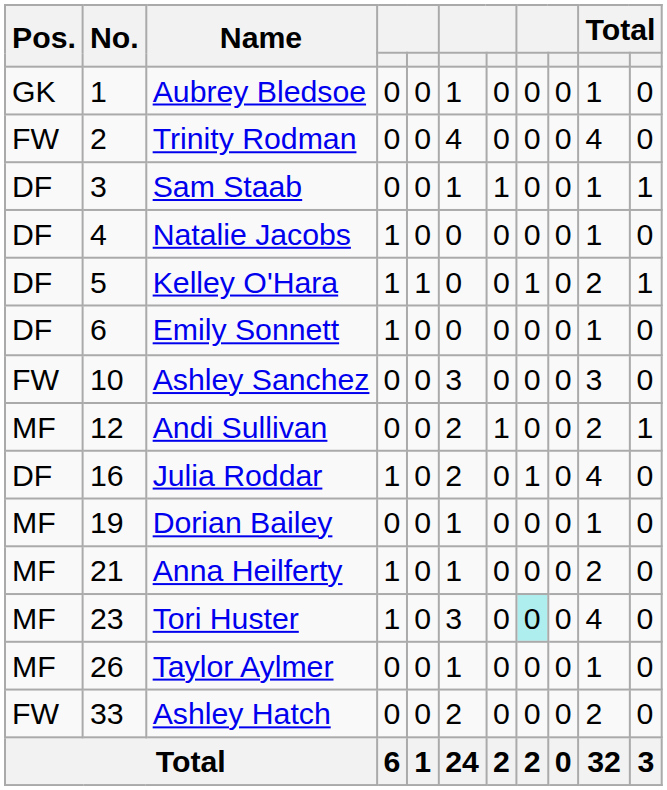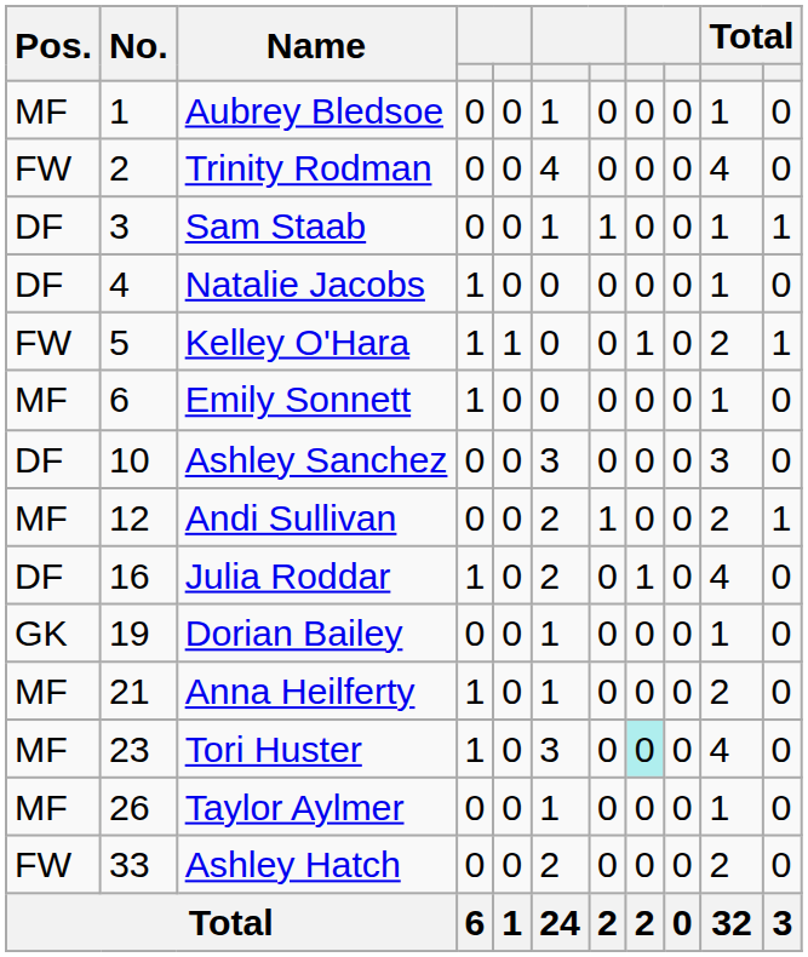Aubrey Bledsoe | Pos.: GK -> MF
Kelley O'Hara | Pos.: DF -> FW
Emily Sonnett | Pos.: DF -> MF
Ashley Sanchez | Pos.: FW -> DF
Dorian Bailey | Pos.: MF -> GK
